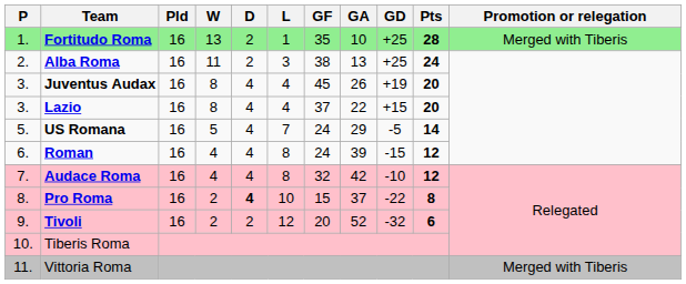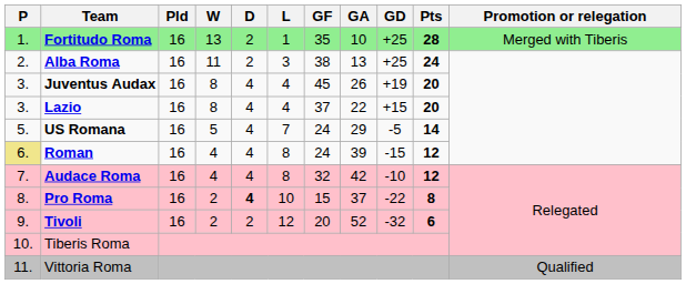Roman | P: no background -> khaki background
Vittoria Roma | Promotion or relegation: Merged with Tiberis -> Qualified
